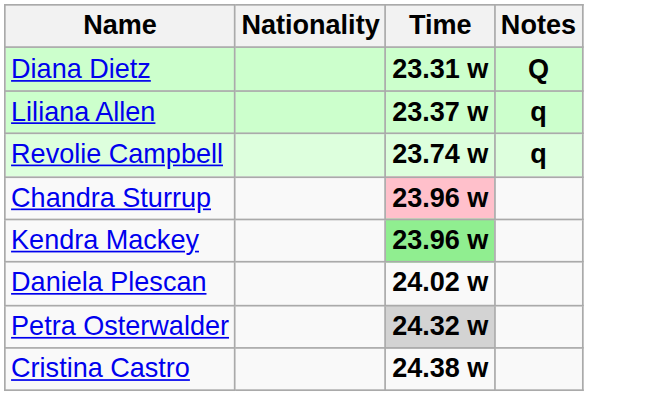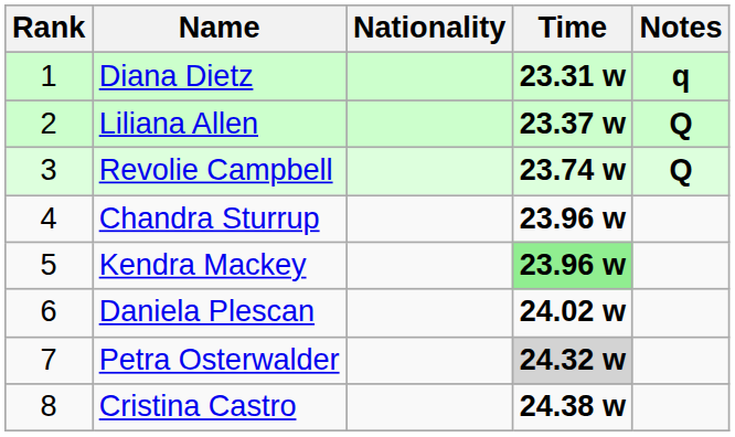+ column: Rank | 1 | 2 | 3 | 4 | 5 | 6 | 7 | 8
Diana Dietz | Notes: Q -> q
Liliana Allen | Notes: q -> Q
Revolie Campbell | Notes: q -> Q
Chandra Sturrup | Time: pink background -> no background
